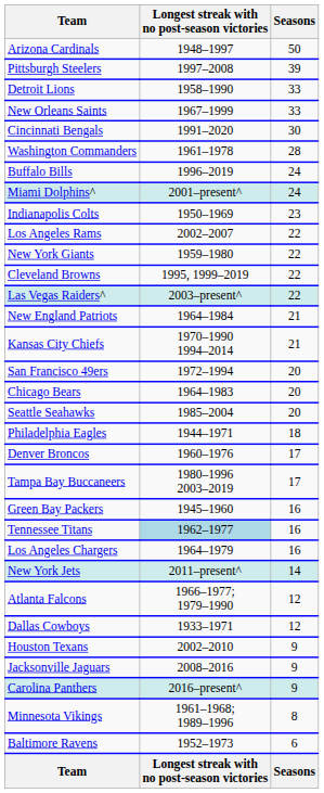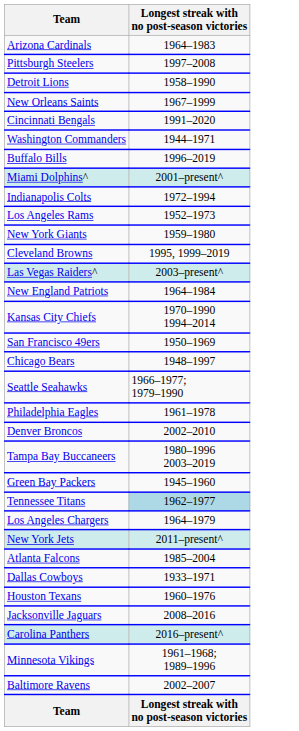- column: Seasons | 50 | 39 | 33 | 33 | 30 | 28 | 24 | 24 | 23 | 22 | 22 | 22 | 22 | 21 | 21 | 20 | 20 | 20 | 18 | 17 | 17 | 16 | 16 | 16 | 14 | 12 | 12 | 9 | 9 | 9 | 8 | 6 | Seasons
Arizona Cardinals | Longest streak with no post-season victories: 1948–1997 -> 1964–1983
Washington Commanders | Longest streak with no post-season victories: 1961–1978 -> 1944–1971
Indianapolis Colts | Longest streak with no post-season victories: 1950–1969 -> 1972–1994
Los Angeles Rams | Longest streak with no post-season victories: 2002–2007 -> 1952–1973
San Francisco 49ers | Longest streak with no post-season victories: 1972–1994 -> 1950–1969
Chicago Bears | Longest streak with no post-season victories: 1964–1983 -> 1948–1997
Seattle Seahawks | Longest streak with no post-season victories: 1985–2004 -> 1966–1977; 1979–1990
Philadelphia Eagles | Longest streak with no post-season victories: 1944–1971 -> 1961–1978
Denver Broncos | Longest streak with no post-season victories: 1960–1976 -> 2002–2010
Atlanta Falcons | Longest streak with no post-season victories: 1966–1977; 1979–1990 -> 1985–2004
Houston Texans | Longest streak with no post-season victories: 2002–2010 -> 1960–1976
Baltimore Ravens | Longest streak with no post-season victories: 1952–1973 -> 2002–2007
